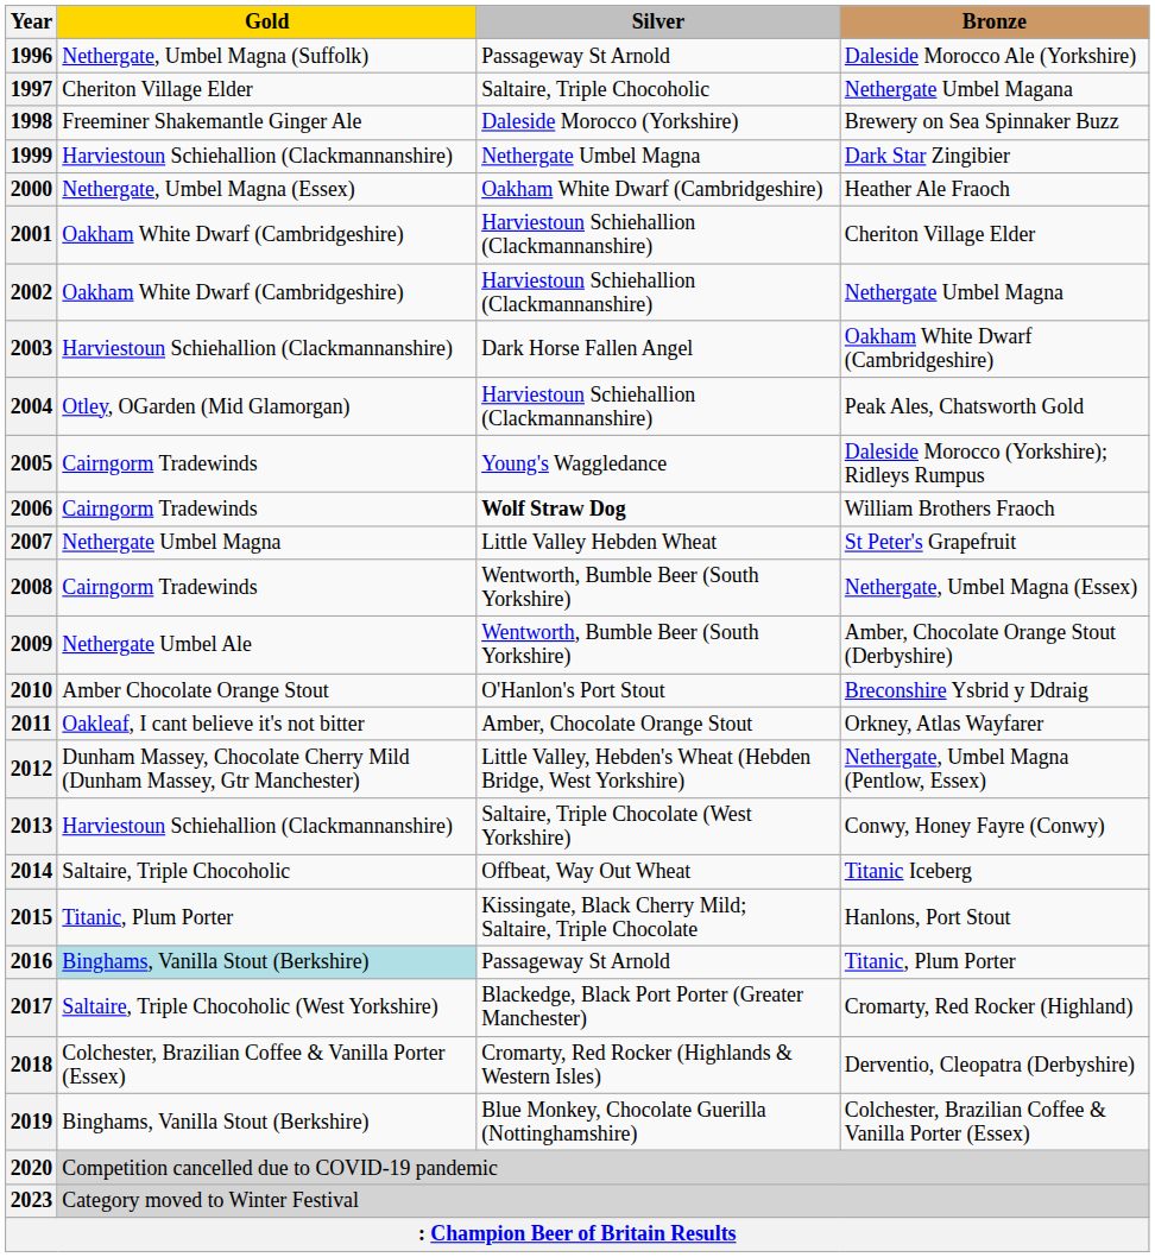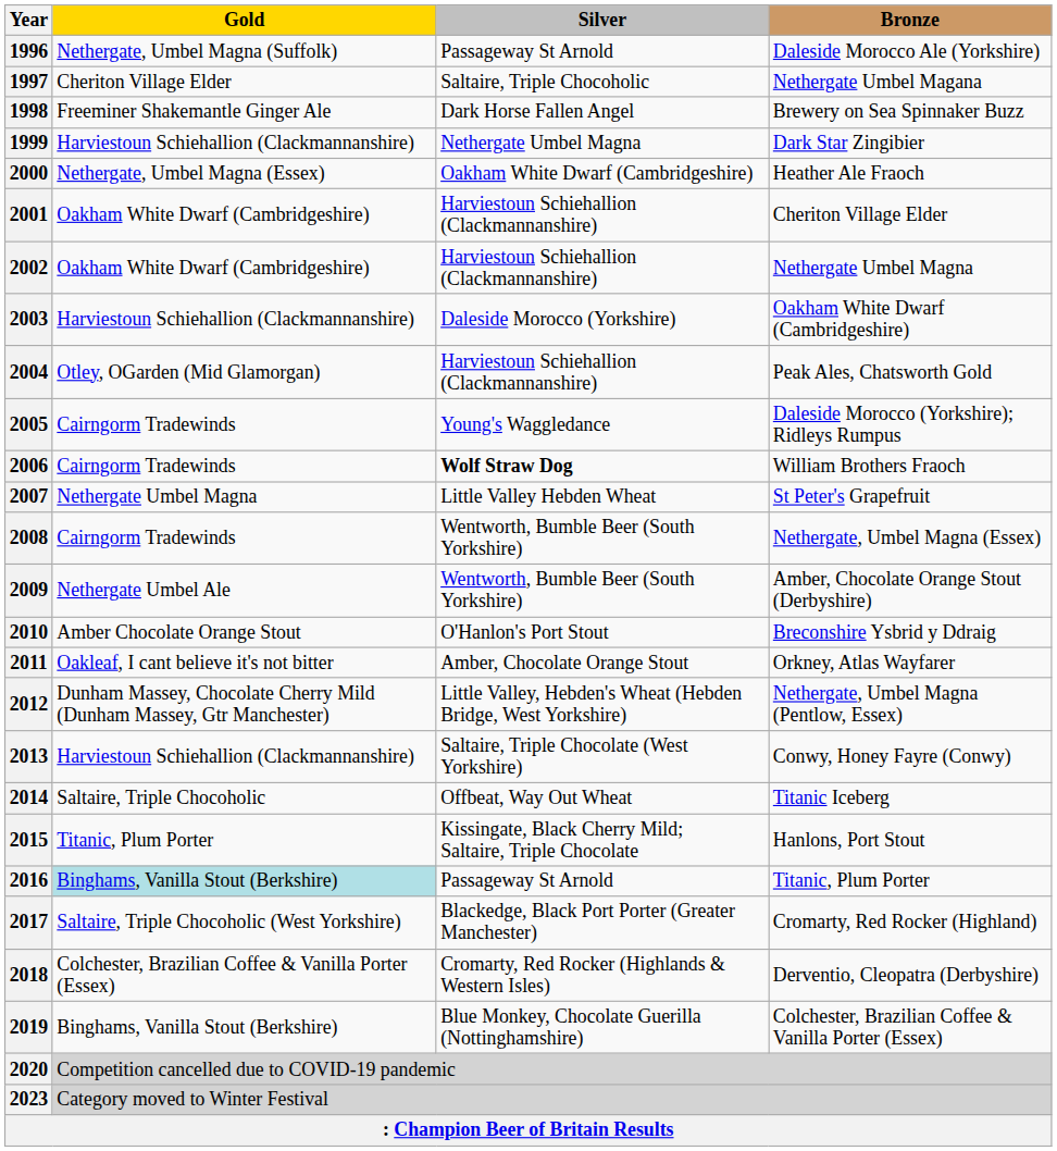1998 | Silver: Daleside Morocco (Yorkshire) -> Dark Horse Fallen Angel
2003 | Silver: Dark Horse Fallen Angel -> Daleside Morocco (Yorkshire)
